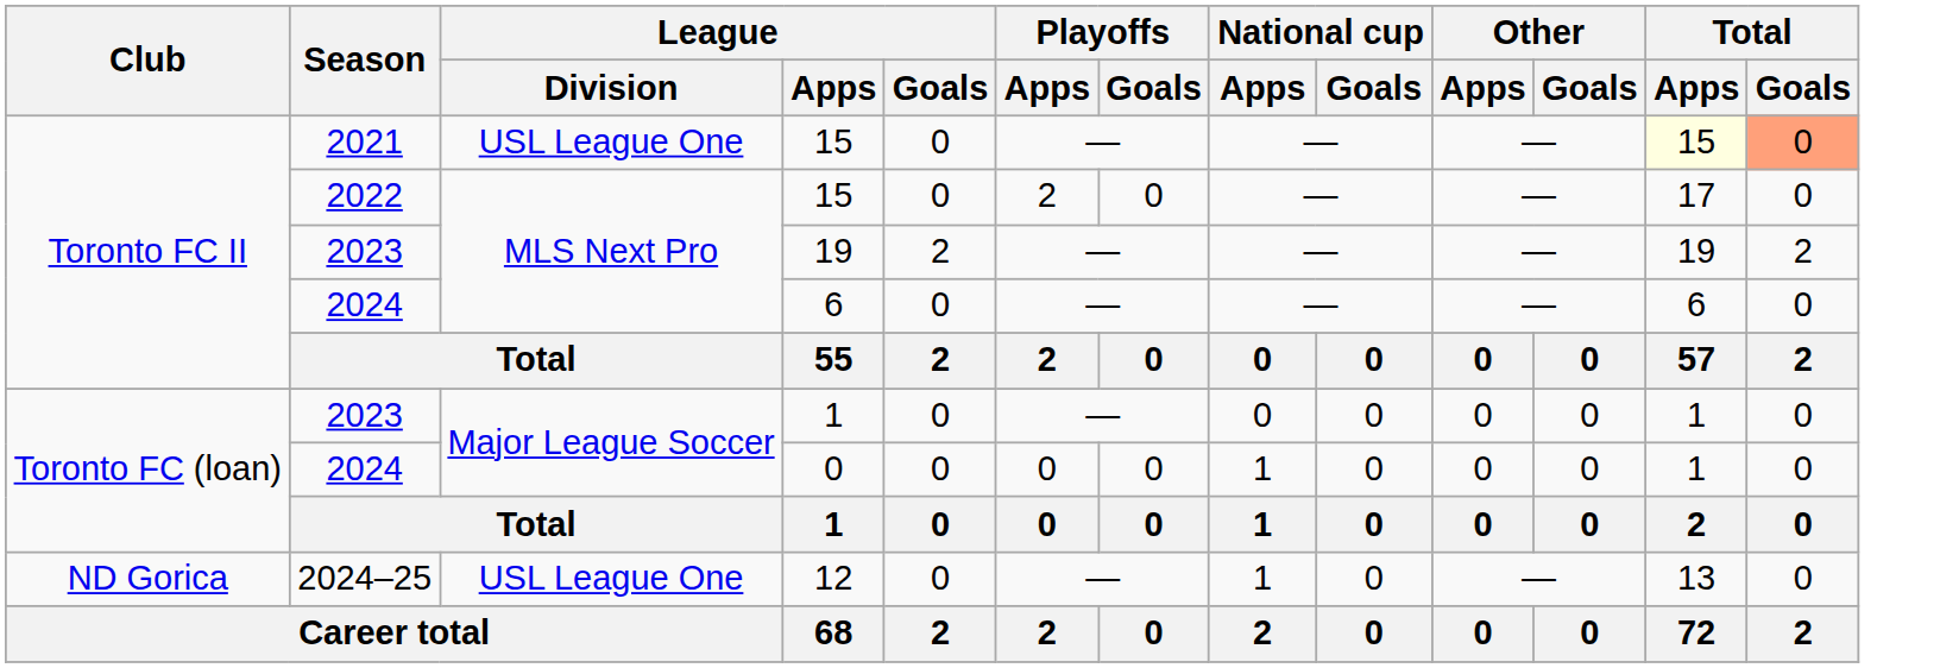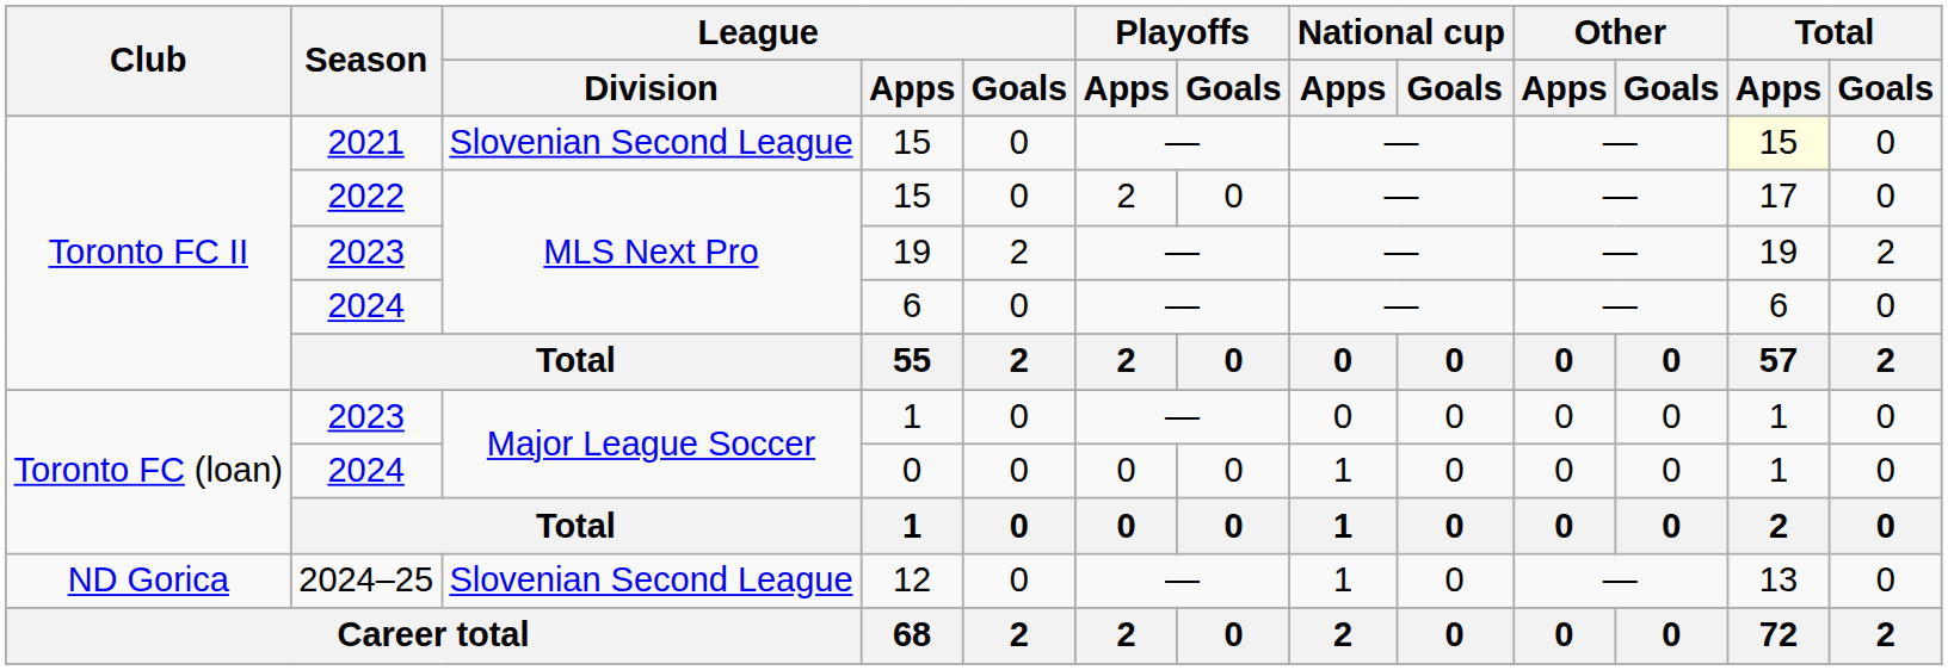2021 / 15 | League / Division: USL League One -> Slovenian Second League
2021 / 15 | Total / Goals: lightsalmon background -> no background
12 | League / Division: USL League One -> Slovenian Second League
